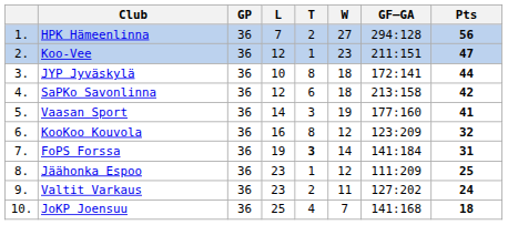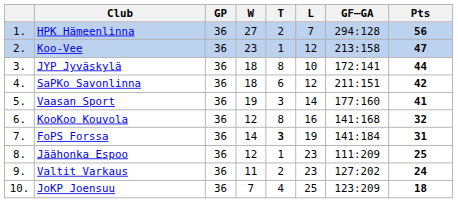columns swapped: W <-> L
Koo-Vee | GF–GA: 211:151 -> 213:158
SaPKo Savonlinna | GF–GA: 213:158 -> 211:151
KooKoo Kouvola | GF–GA: 123:209 -> 141:168
JoKP Joensuu | GF–GA: 141:168 -> 123:209
